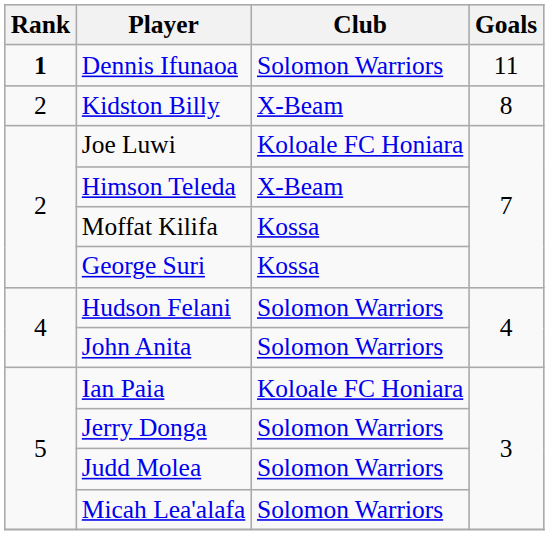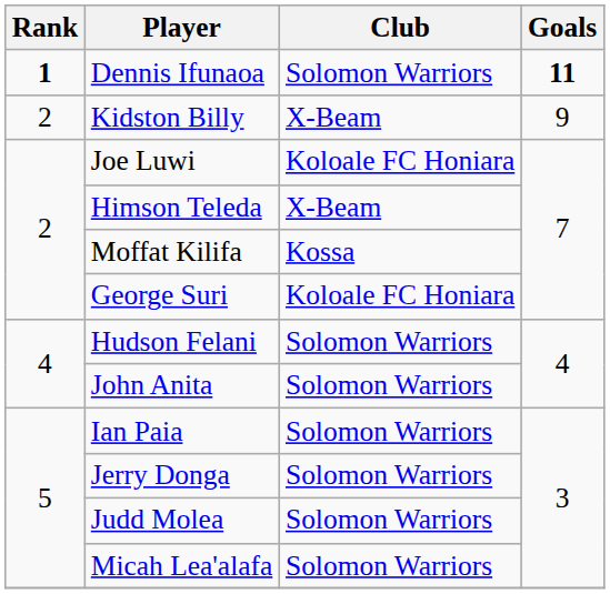Dennis Ifunaoa | Goals: normal -> bold
Kidston Billy | Goals: 8 -> 9
George Suri | Club: Kossa -> Koloale FC Honiara
Ian Paia | Club: Koloale FC Honiara -> Solomon Warriors
